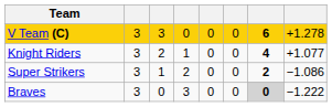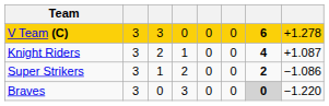Knight Riders | column 8: +1.077 -> +1.087
Braves | column 8: −1.222 -> −1.220
